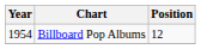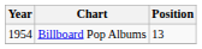Billboard Pop Albums | Position: 12 -> 13
